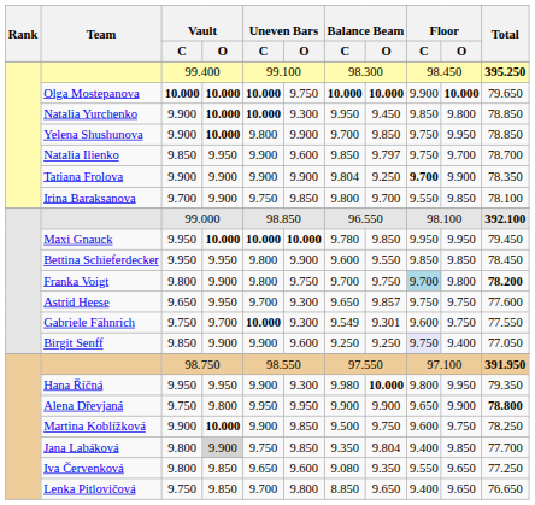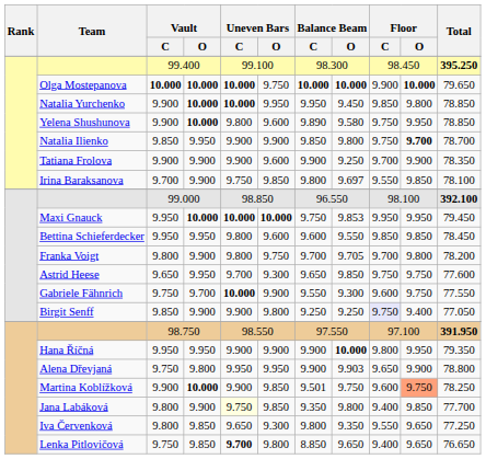Natalia Yurchenko | Uneven Bars / O: 9.300 -> 9.950
Yelena Shushunova | Uneven Bars / O: 9.900 -> 9.600
Yelena Shushunova | Balance Beam / C: 9.700 -> 9.890
Yelena Shushunova | Balance Beam / O: 9.850 -> 9.580
Natalia Ilienko | Uneven Bars / O: 9.600 -> 9.900
Natalia Ilienko | Balance Beam / O: 9.797 -> 9.800
Natalia Ilienko | Floor / O: normal -> bold
Tatiana Frolova | Uneven Bars / O: 9.900 -> 9.600
Tatiana Frolova | Balance Beam / C: 9.804 -> 9.900
Tatiana Frolova | Floor / C: bold -> normal
Irina Baraksanova | Balance Beam / O: 9.700 -> 9.697
Maxi Gnauck | Balance Beam / C: 9.780 -> 9.750
Maxi Gnauck | Balance Beam / O: 9.850 -> 9.853
Bettina Schieferdecker | Uneven Bars / O: 9.900 -> 9.600
Franka Voigt | Balance Beam / O: 9.750 -> 9.705
Franka Voigt | Floor / C: lightblue background -> no background
Franka Voigt | Total: bold -> normal
Astrid Heese | Balance Beam / O: 9.857 -> 9.850
Gabriele Fähnrich | Uneven Bars / O: 9.300 -> 9.900
Gabriele Fähnrich | Balance Beam / C: 9.549 -> 9.550
Gabriele Fähnrich | Balance Beam / O: 9.301 -> 9.300
Birgit Senff | Uneven Bars / O: 9.600 -> 9.800
Hana Říčná | Uneven Bars / O: 9.300 -> 9.900
Hana Říčná | Balance Beam / C: 9.980 -> 9.900
Alena Dřevjaná | Balance Beam / O: 9.900 -> 9.903
Alena Dřevjaná | Total: bold -> normal
Martina Koblížková | Balance Beam / C: 9.500 -> 9.501
Martina Koblížková | Floor / O: no background -> lightsalmon background
Jana Labáková | Vault / O: lightgrey background -> no background
Jana Labáková | Uneven Bars / C: no background -> lightyellow background
Jana Labáková | Balance Beam / O: 9.804 -> 9.800
Iva Červenková | Uneven Bars / O: 9.600 -> 9.300
Iva Červenková | Balance Beam / C: 9.080 -> 9.800
Lenka Pitlovičová | Uneven Bars / C: normal -> bold
